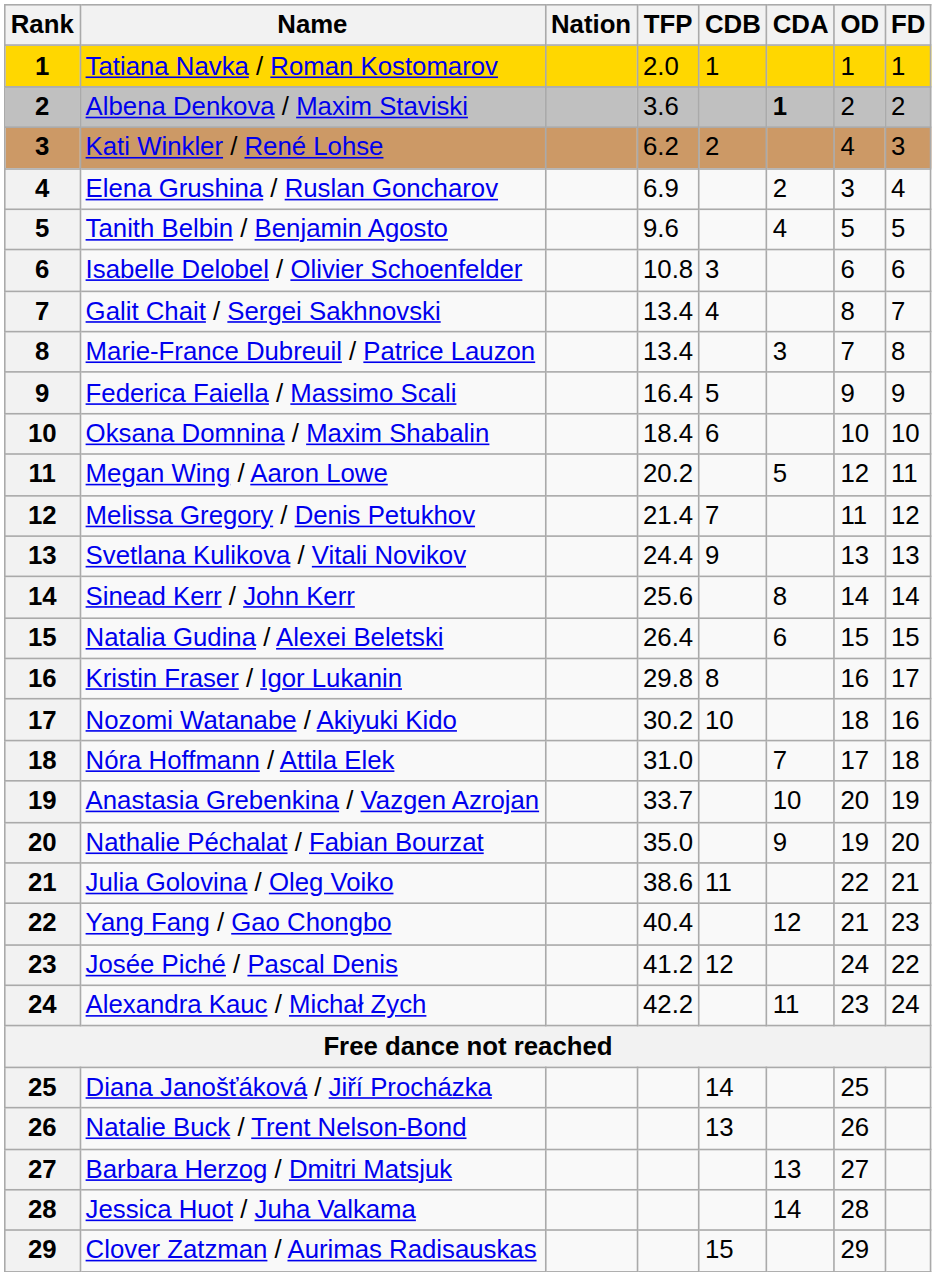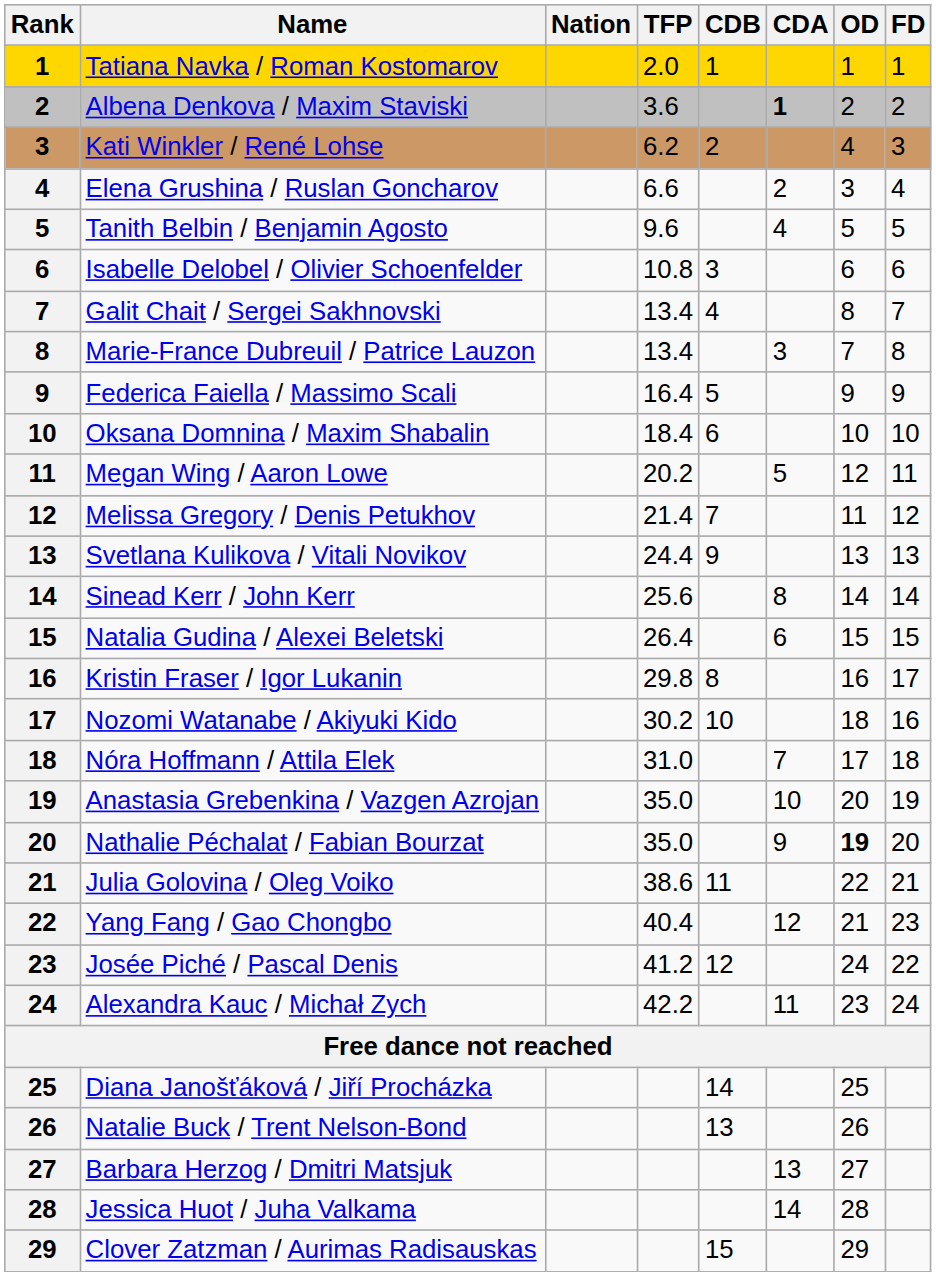Elena Grushina / Ruslan Goncharov | TFP: 6.9 -> 6.6
Anastasia Grebenkina / Vazgen Azrojan | TFP: 33.7 -> 35.0
Nathalie Péchalat / Fabian Bourzat | OD: normal -> bold
